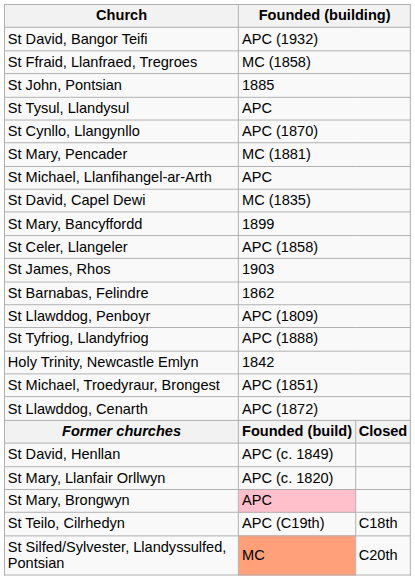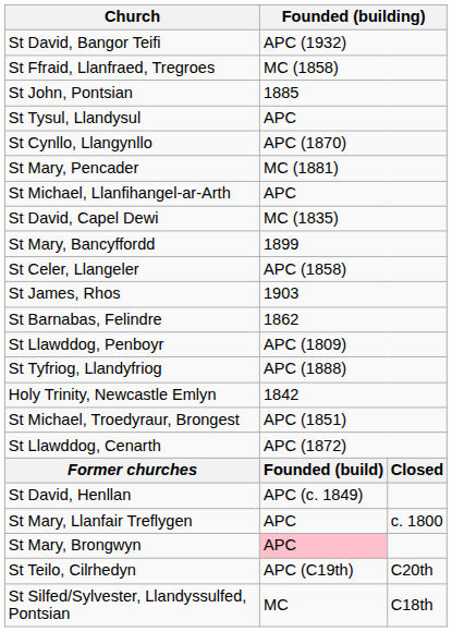- row: St Mary, Llanfair Orllwyn | APC (c. 1820)
+ row: St Mary, Llanfair Treflygen | APC | c. 1800
St Teilo, Cilrhedyn | column 3: C18th -> C20th
St Silfed/Sylvester, Llandyssulfed, Pontsian | column 2: lightsalmon background -> no background
St Silfed/Sylvester, Llandyssulfed, Pontsian | column 3: C20th -> C18th
